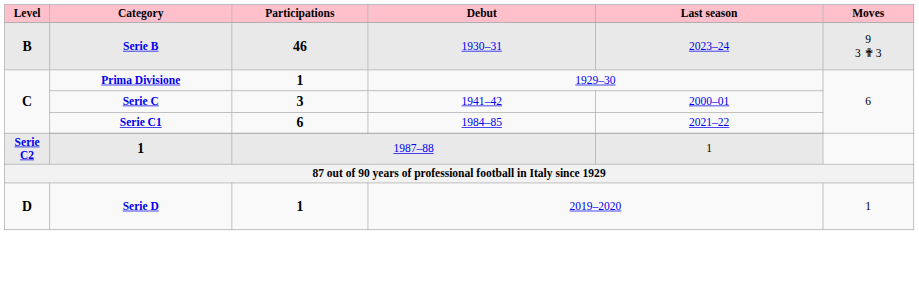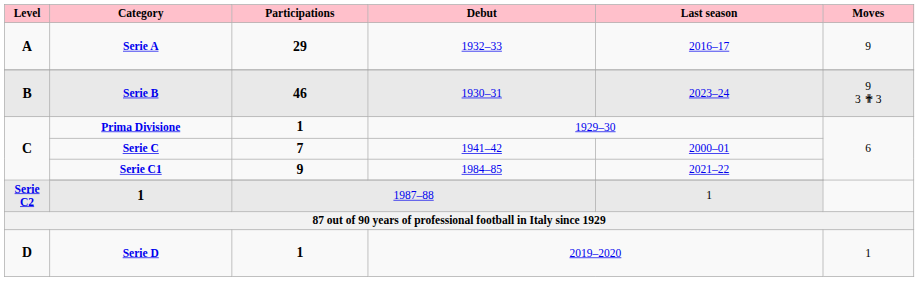+ row: A | Serie A | 29 | 1932–33 | 2016–17 | 9
Serie C | Participations: 3 -> 7
Serie C1 | Participations: 6 -> 9
